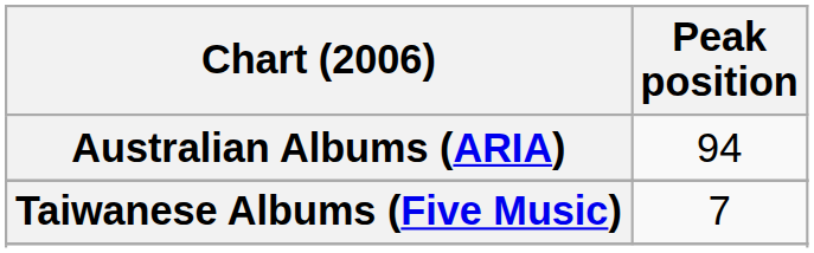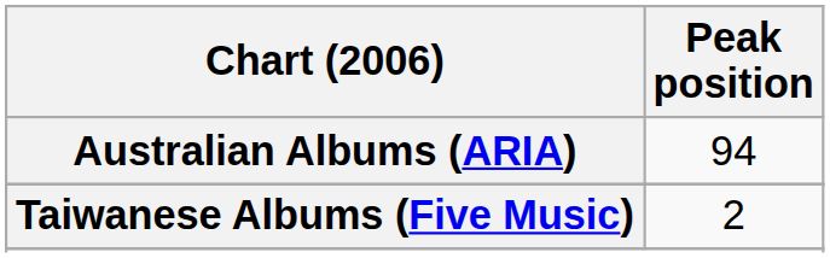Taiwanese Albums (Five Music) | Peak position: 7 -> 2
